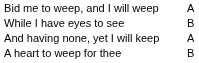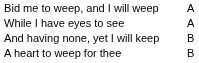While I have eyes to see | column 3: B -> A
And having none, yet I will keep | column 3: A -> B
